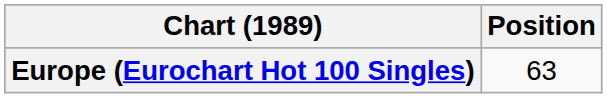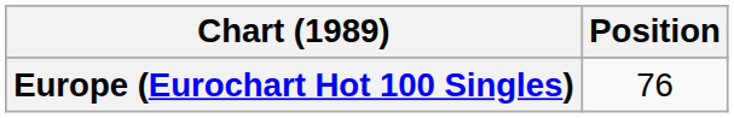Europe (Eurochart Hot 100 Singles) | Position: 63 -> 76
